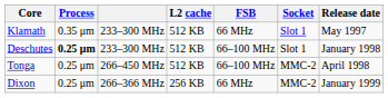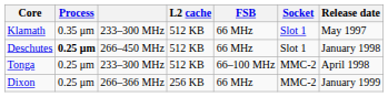Deschutes | column 3: 233–300 MHz -> 266–450 MHz
Deschutes | FSB: 66–100 MHz -> 66 MHz
Tonga | column 3: 266–450 MHz -> 233–300 MHz
